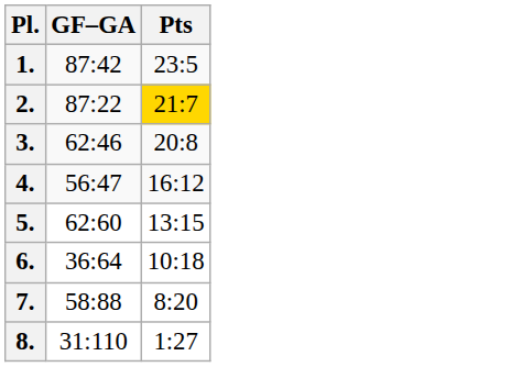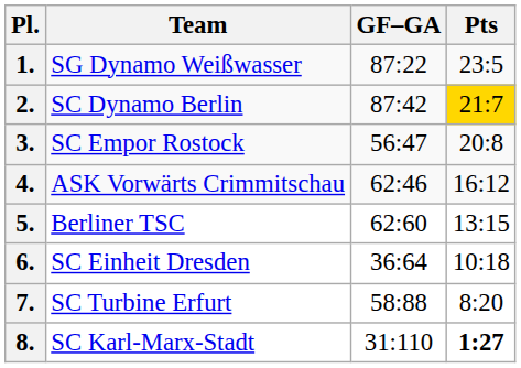+ column: Team | SG Dynamo Weißwasser | SC Dynamo Berlin | SC Empor Rostock | ASK Vorwärts Crimmitschau | Berliner TSC | SC Einheit Dresden | SC Turbine Erfurt | SC Karl-Marx-Stadt
1. | GF–GA: 87:42 -> 87:22
2. | GF–GA: 87:22 -> 87:42
3. | GF–GA: 62:46 -> 56:47
4. | GF–GA: 56:47 -> 62:46
8. | Pts: normal -> bold
